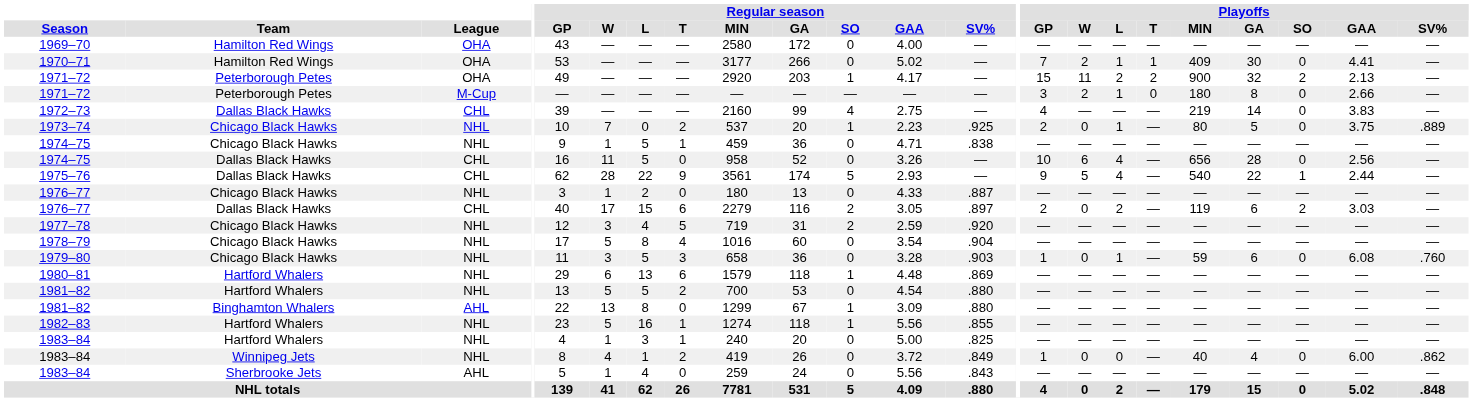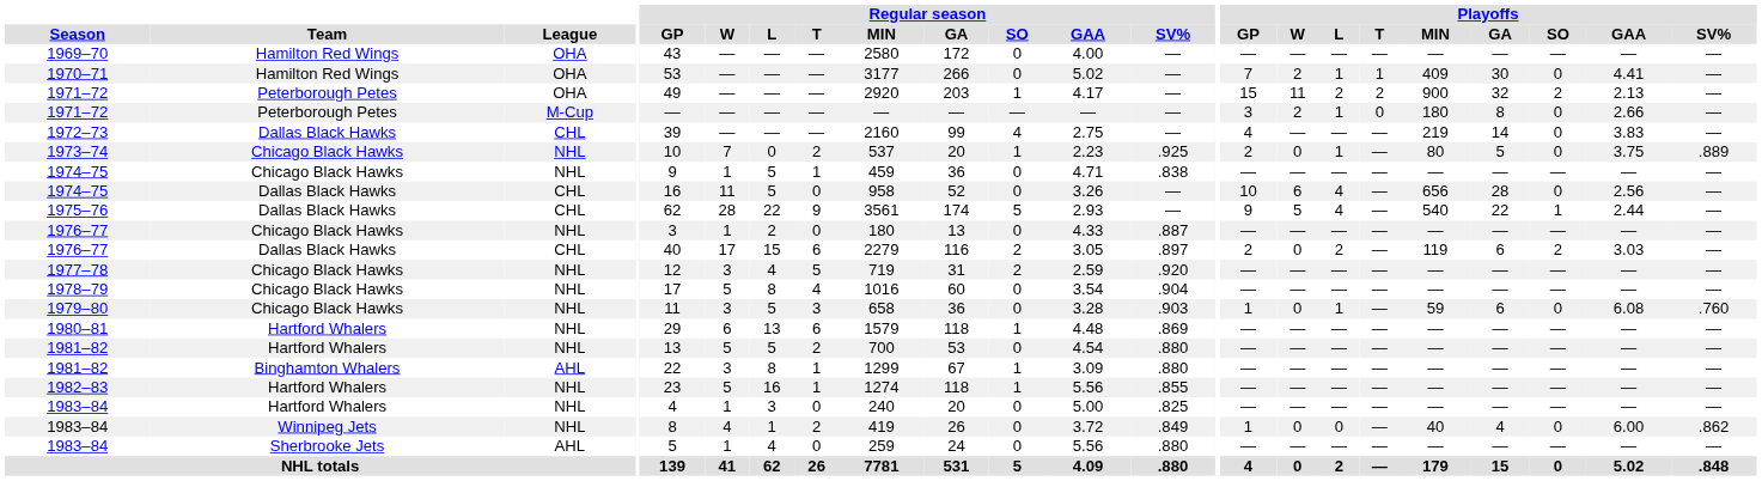1981–82 / Binghamton Whalers | Regular season / W: 13 -> 3
1981–82 / Binghamton Whalers | Regular season / T: 0 -> 1
1983–84 / Hartford Whalers | Regular season / T: 1 -> 0
1983–84 / Sherbrooke Jets | Regular season / SV%: .843 -> .880
